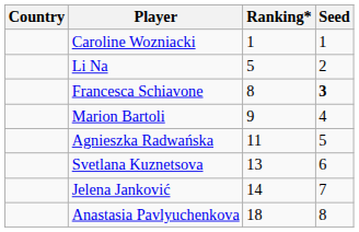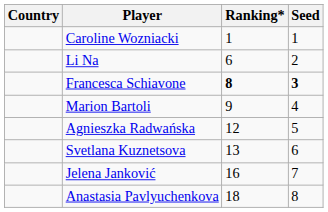Li Na | Ranking*: 5 -> 6
Francesca Schiavone | Ranking*: normal -> bold
Agnieszka Radwańska | Ranking*: 11 -> 12
Jelena Janković | Ranking*: 14 -> 16
